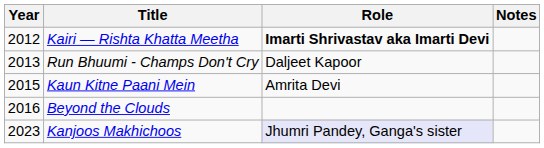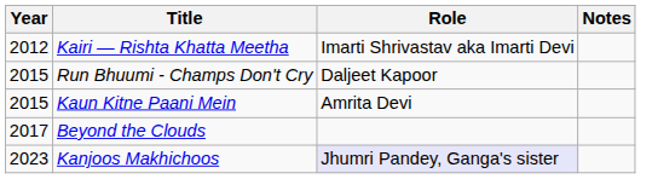Kairi — Rishta Khatta Meetha | Role: bold -> normal
Run Bhuumi - Champs Don't Cry | Year: 2013 -> 2015
Beyond the Clouds | Year: 2016 -> 2017
